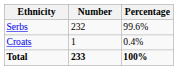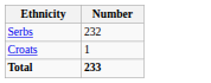- column: Percentage | 99.6% | 0.4% | 100%
